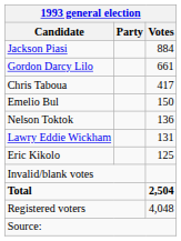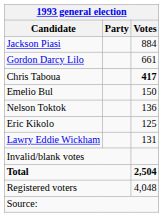Chris Taboua | Votes: normal -> bold
rows swapped: Lawry Eddie Wickham <-> Eric Kikolo
